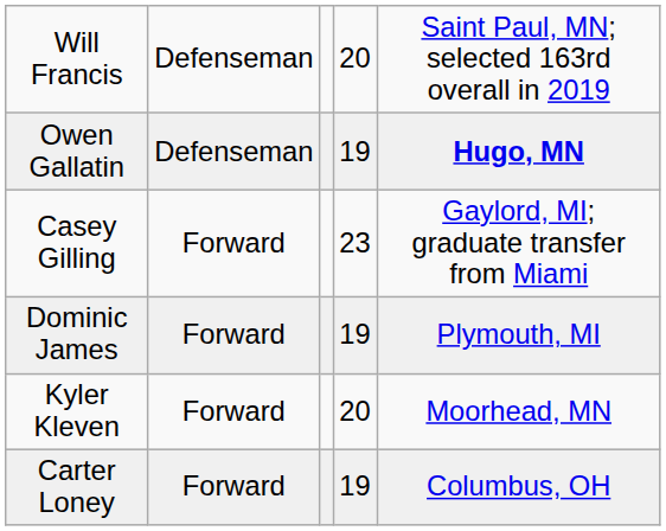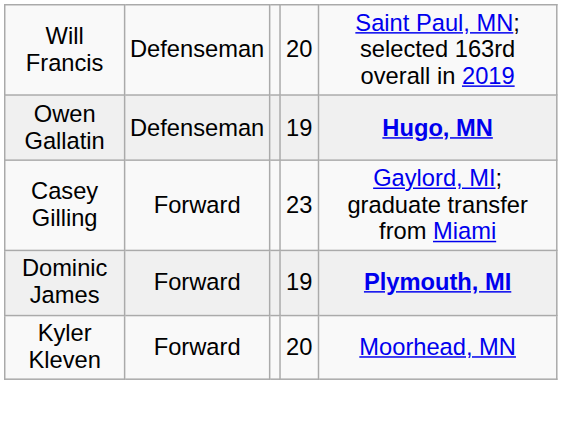Dominic James | column 5: normal -> bold
- row: Carter Loney | Forward | 19 | Columbus, OH
